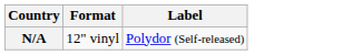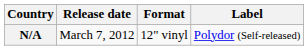+ column: Release date | March 7, 2012
